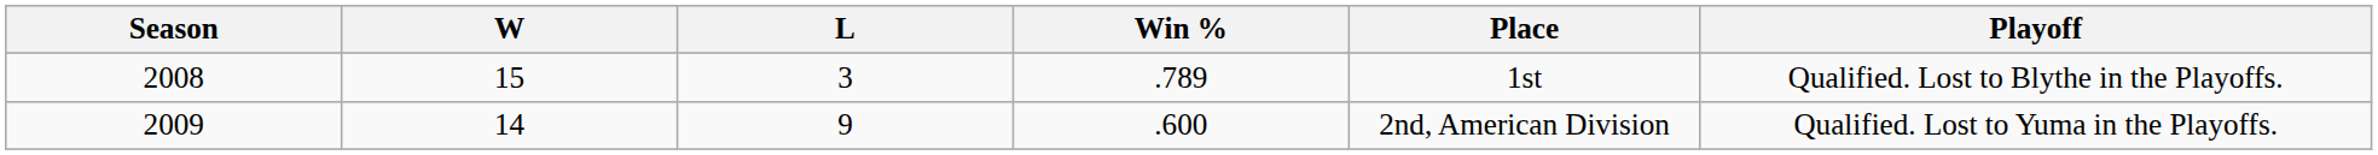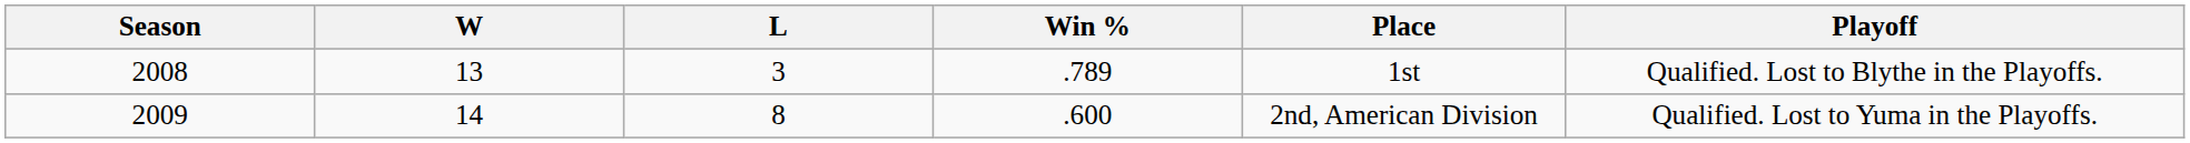2008 | W: 15 -> 13
2009 | L: 9 -> 8
